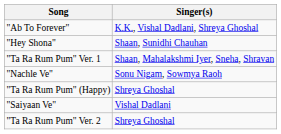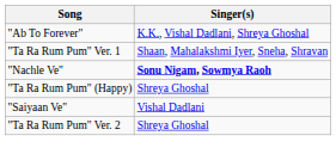- row: "Hey Shona" | Shaan, Sunidhi Chauhan
"Nachle Ve" | Singer(s): normal -> bold
